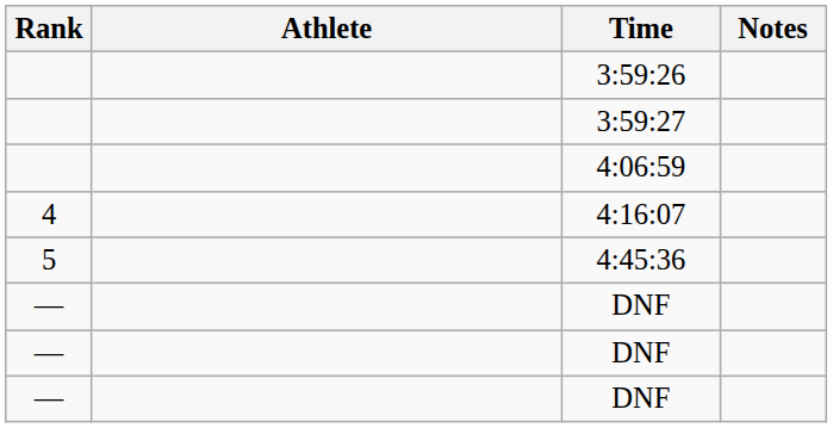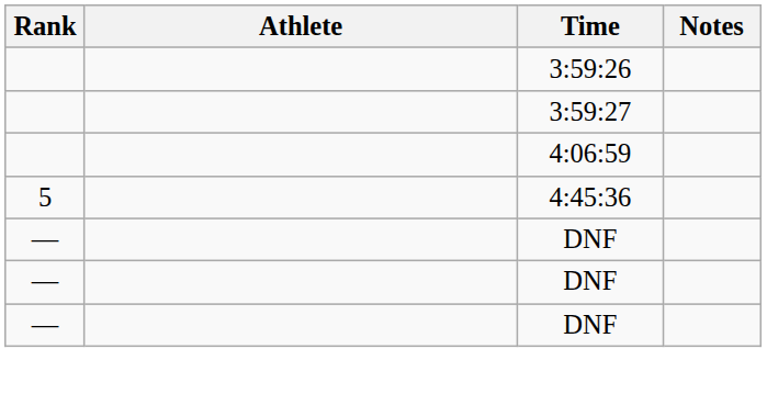- row: 4 | 4:16:07
